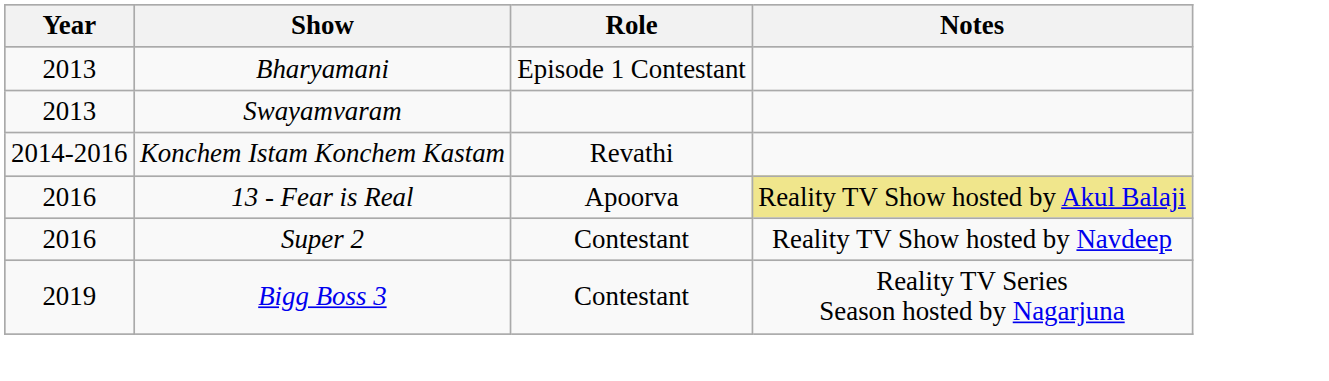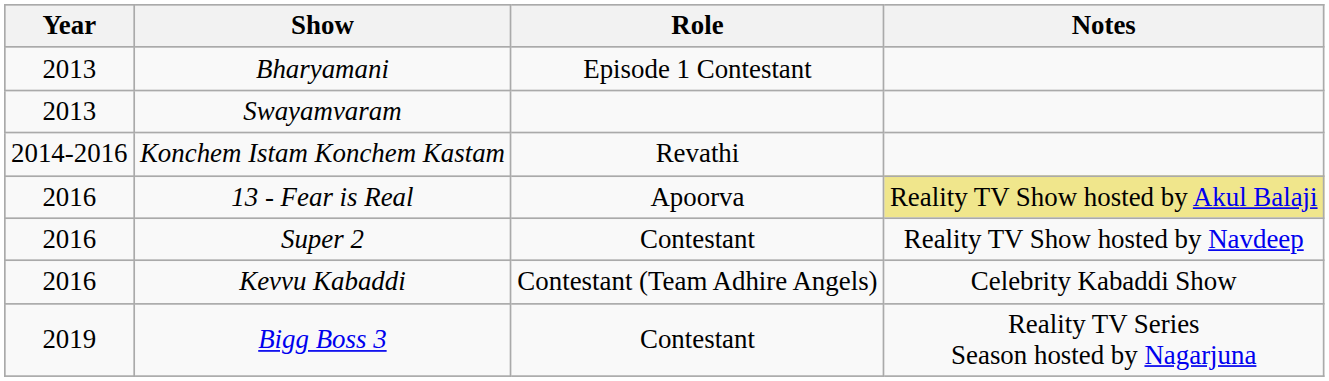+ row: 2016 | Kevvu Kabaddi | Contestant (Team Adhire Angels) | Celebrity Kabaddi Show
